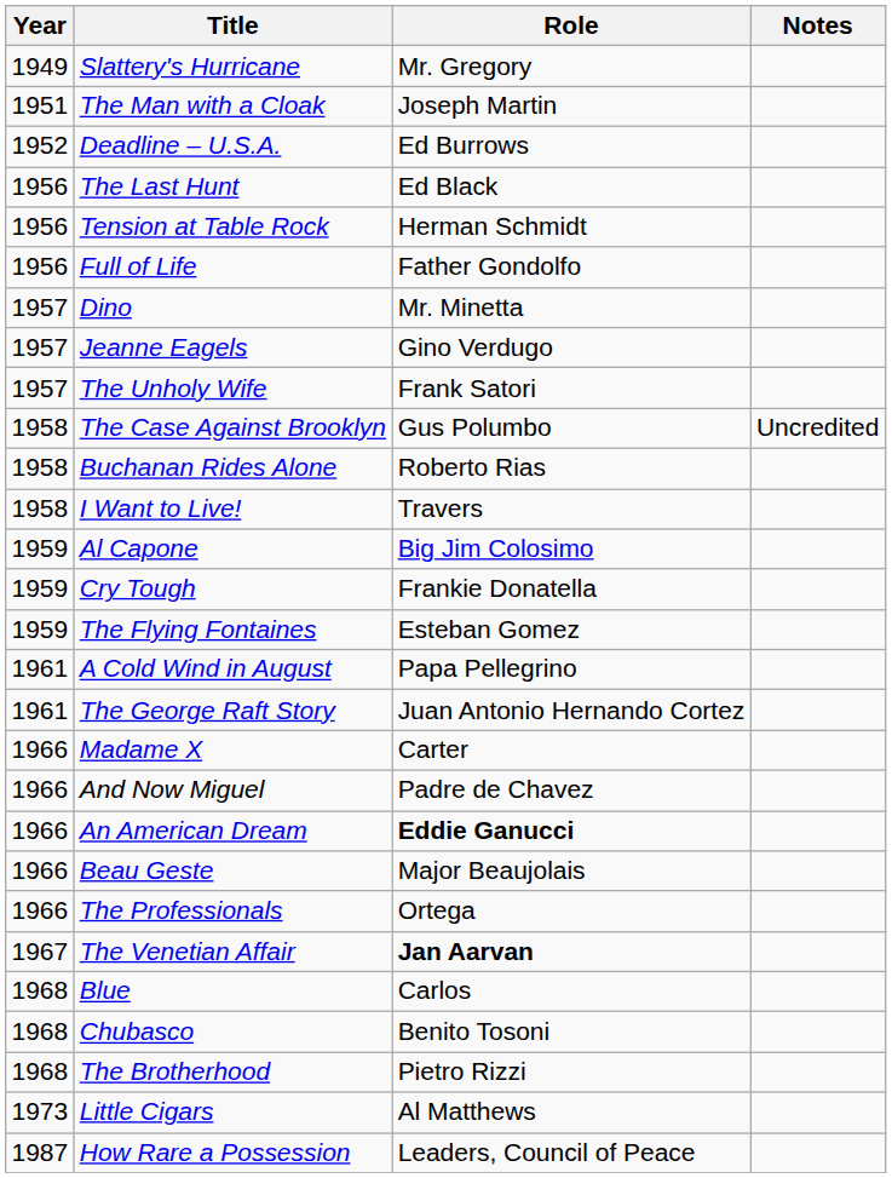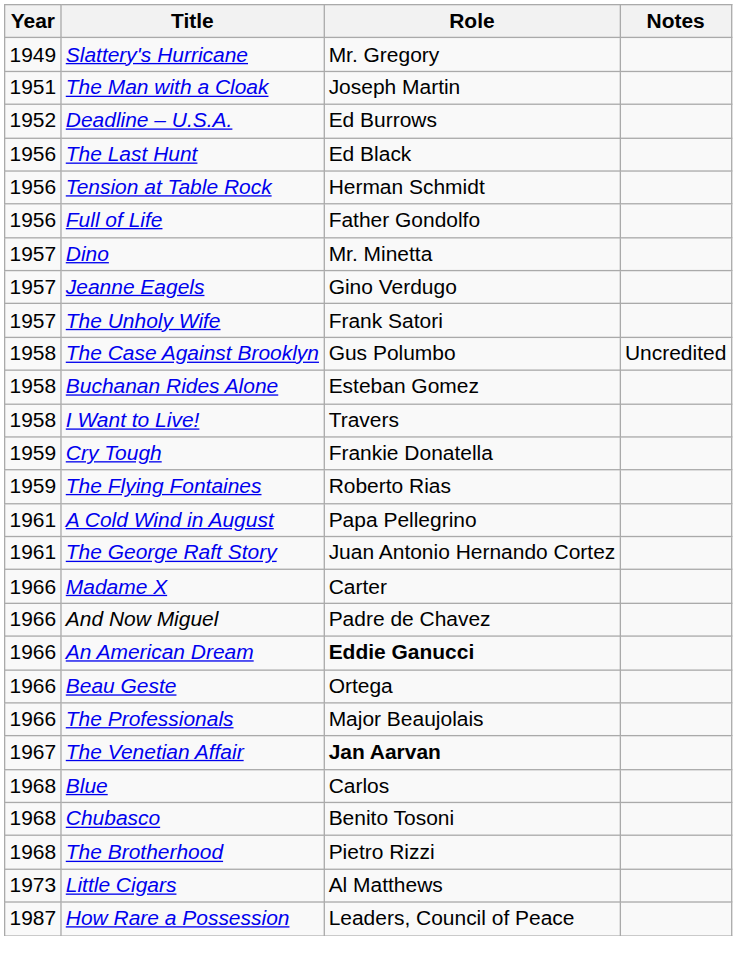Buchanan Rides Alone | Role: Roberto Rias -> Esteban Gomez
- row: 1959 | Al Capone | Big Jim Colosimo
The Flying Fontaines | Role: Esteban Gomez -> Roberto Rias
Beau Geste | Role: Major Beaujolais -> Ortega
The Professionals | Role: Ortega -> Major Beaujolais
